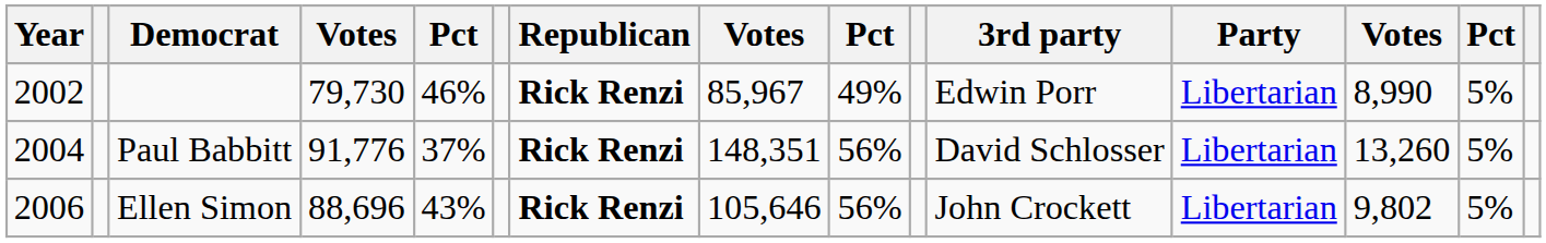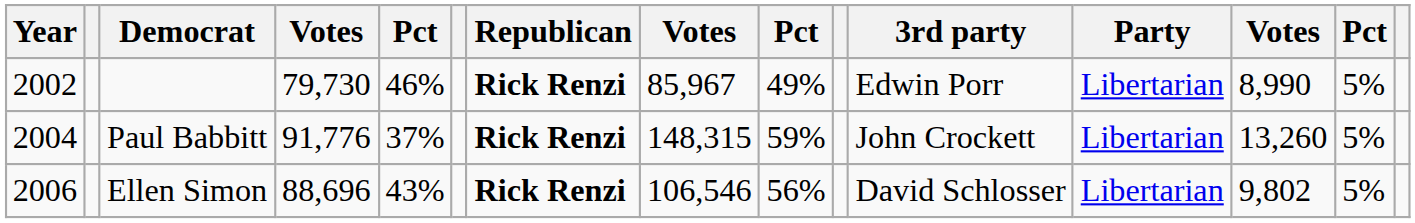Paul Babbitt | column 8: 148,351 -> 148,315
Paul Babbitt | column 9: 56% -> 59%
Paul Babbitt | 3rd party: David Schlosser -> John Crockett
Ellen Simon | column 8: 105,646 -> 106,546
Ellen Simon | 3rd party: John Crockett -> David Schlosser
